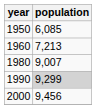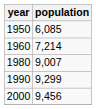1960 | population: 7,213 -> 7,214
1990 | population: lightgrey background -> no background
